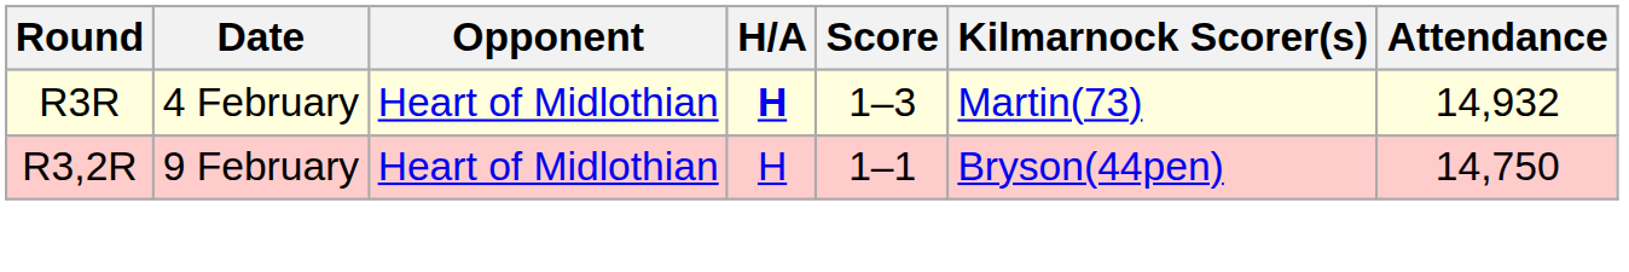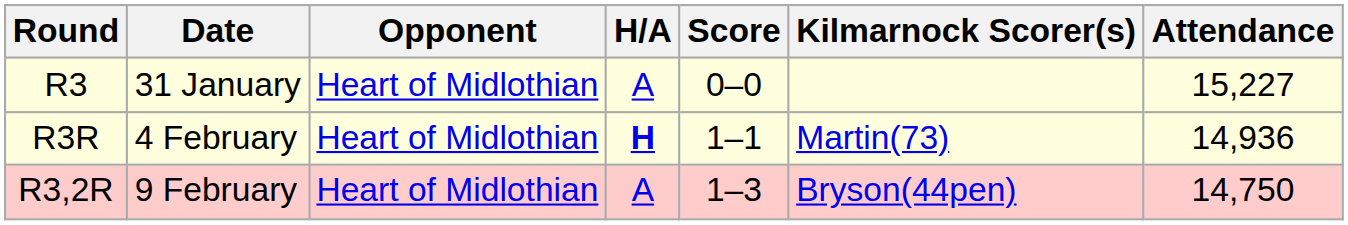+ row: R3 | 31 January | Heart of Midlothian | A | 0–0 | 15,227
R3R | Score: 1–3 -> 1–1
R3R | Attendance: 14,932 -> 14,936
R3,2R | H/A: H -> A
R3,2R | Score: 1–1 -> 1–3
